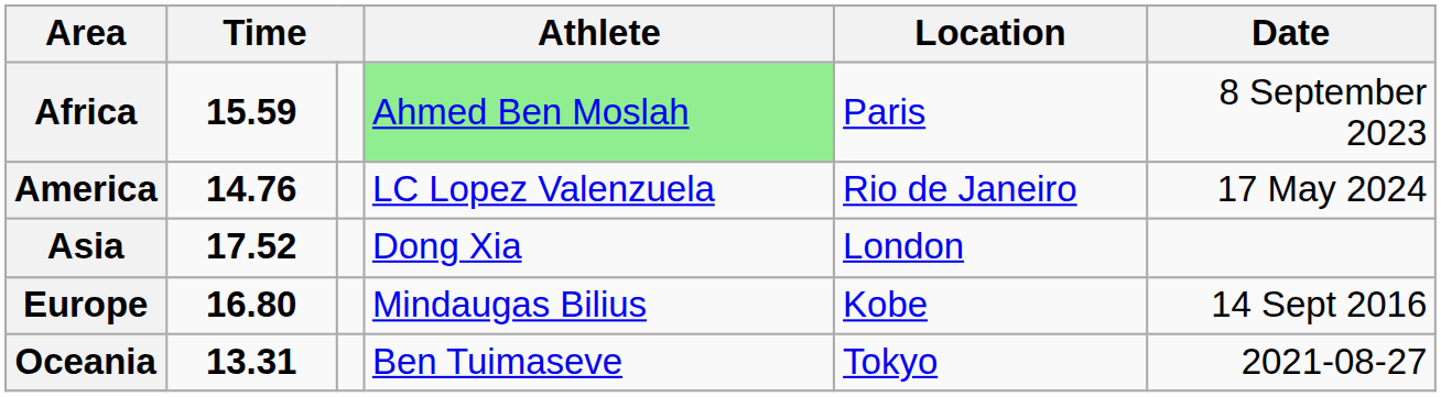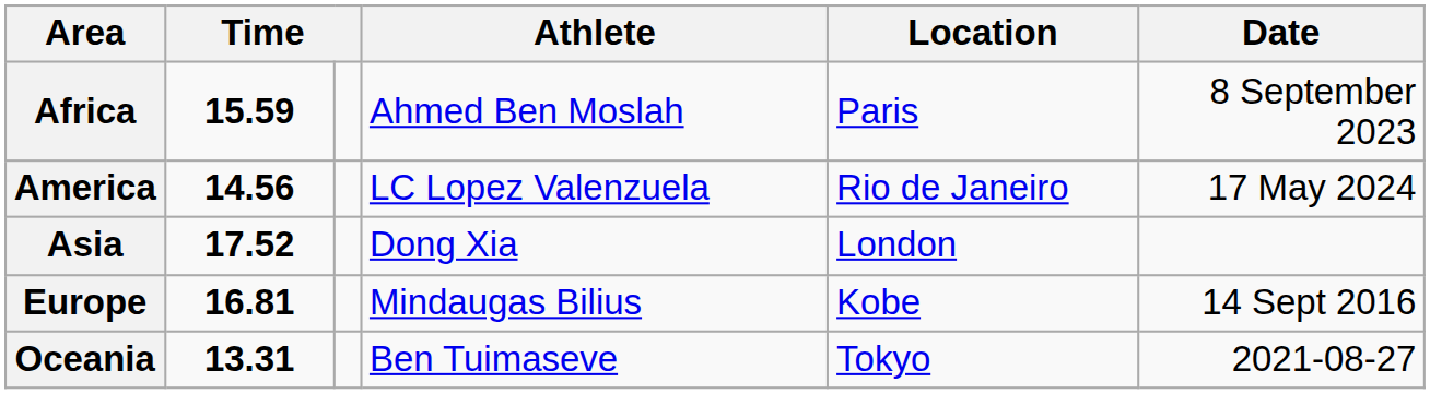Africa | Athlete: lightgreen background -> no background
America | column 2: 14.76 -> 14.56
Europe | column 2: 16.80 -> 16.81
